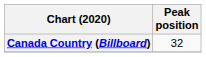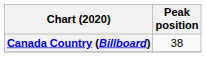Canada Country (Billboard) | Peak position: 32 -> 38
